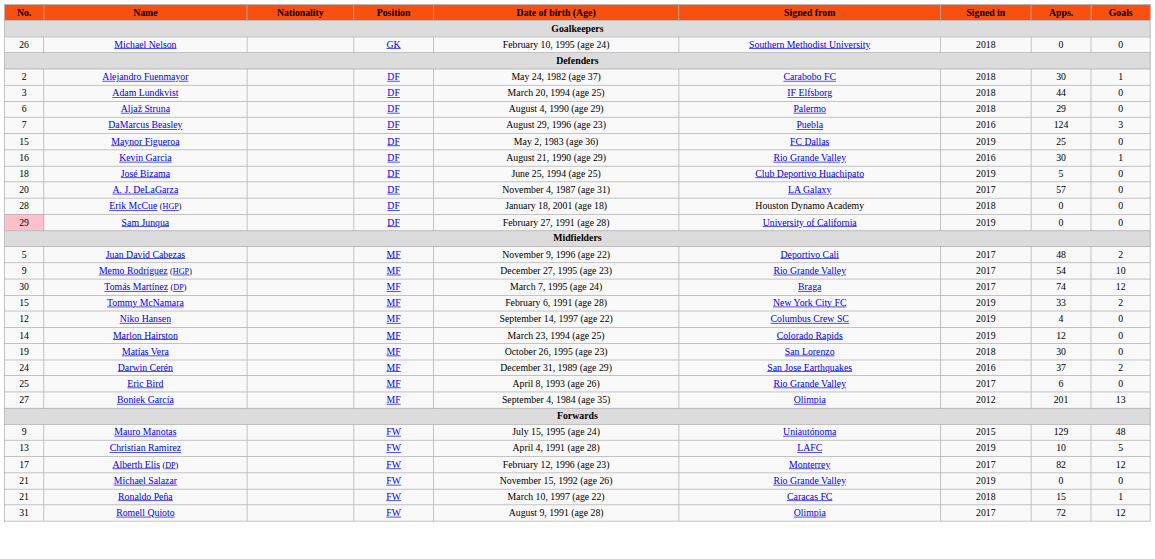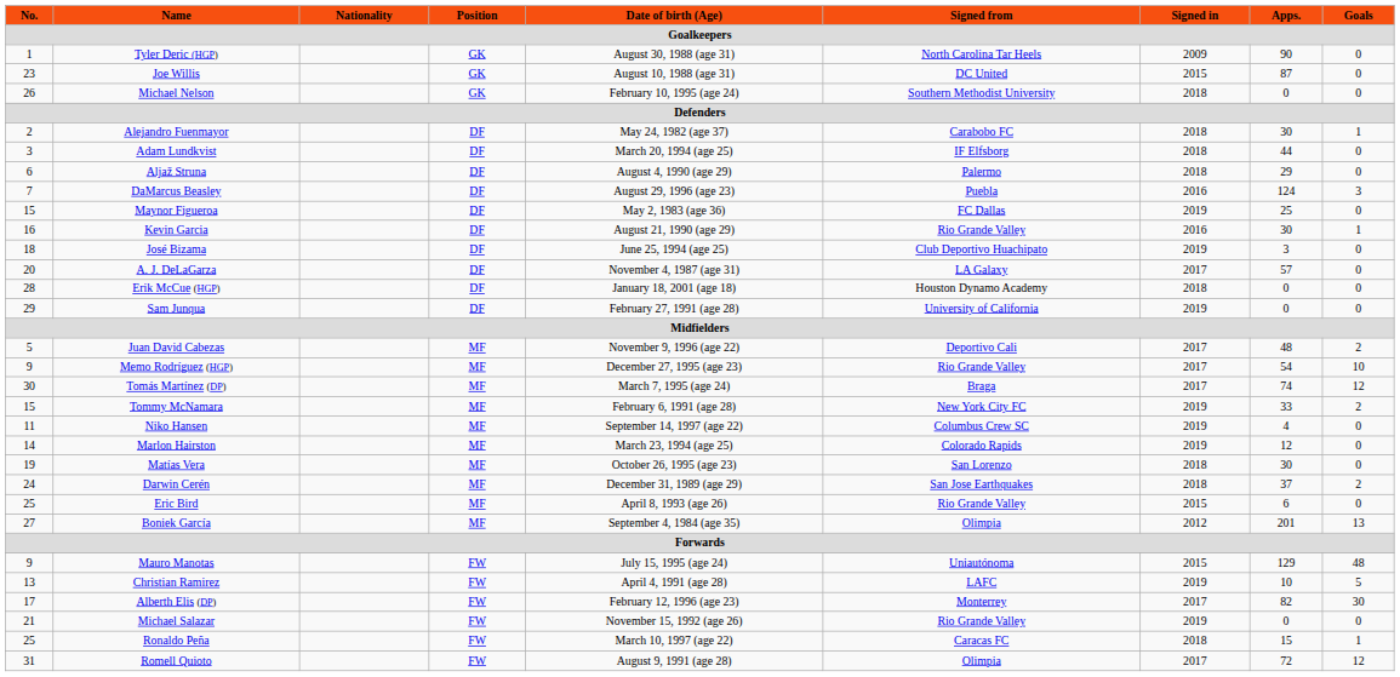+ row: 1 | Tyler Deric (HGP) | GK | August 30, 1988 (age 31) | North Carolina Tar Heels | 2009 | 90 | 0
+ row: 23 | Joe Willis | GK | August 10, 1988 (age 31) | DC United | 2015 | 87 | 0
José Bizama | Apps.: 5 -> 3
Sam Junqua | No.: pink background -> no background
Niko Hansen | No.: 12 -> 11
Darwin Cerén | Signed in: 2016 -> 2018
Eric Bird | Signed in: 2017 -> 2015
Alberth Elis (DP) | Goals: 12 -> 30
Ronaldo Peña | No.: 21 -> 25
